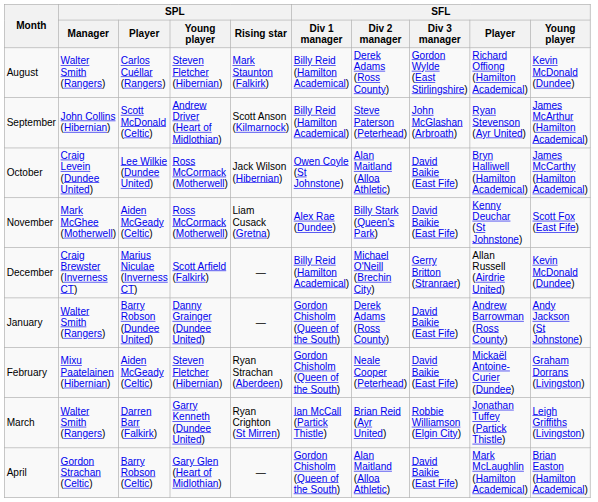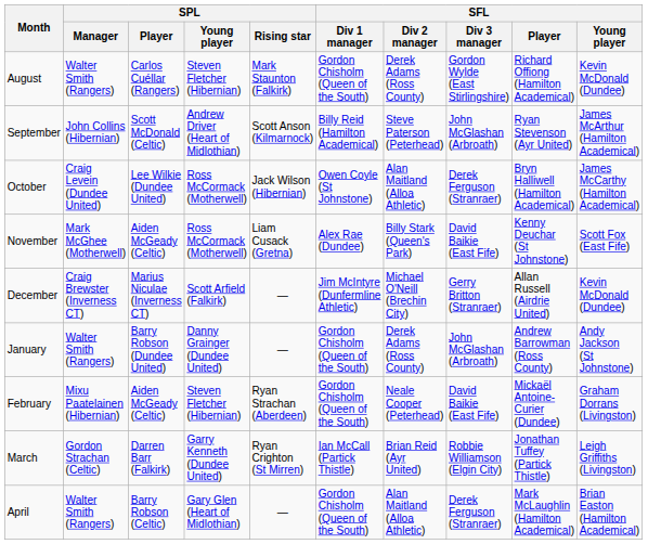August | SFL / Div 1 manager: Billy Reid (Hamilton Academical) -> Gordon Chisholm (Queen of the South)
October | SFL / Div 3 manager: David Baikie (East Fife) -> Derek Ferguson (Stranraer)
December | SFL / Div 1 manager: Billy Reid (Hamilton Academical) -> Jim McIntyre (Dunfermline Athletic)
January | SFL / Div 3 manager: David Baikie (East Fife) -> John McGlashan (Arbroath)
March | SPL / Manager: Walter Smith (Rangers) -> Gordon Strachan (Celtic)
April | SPL / Manager: Gordon Strachan (Celtic) -> Walter Smith (Rangers)
April | SFL / Div 3 manager: David Baikie (East Fife) -> Derek Ferguson (Stranraer)
